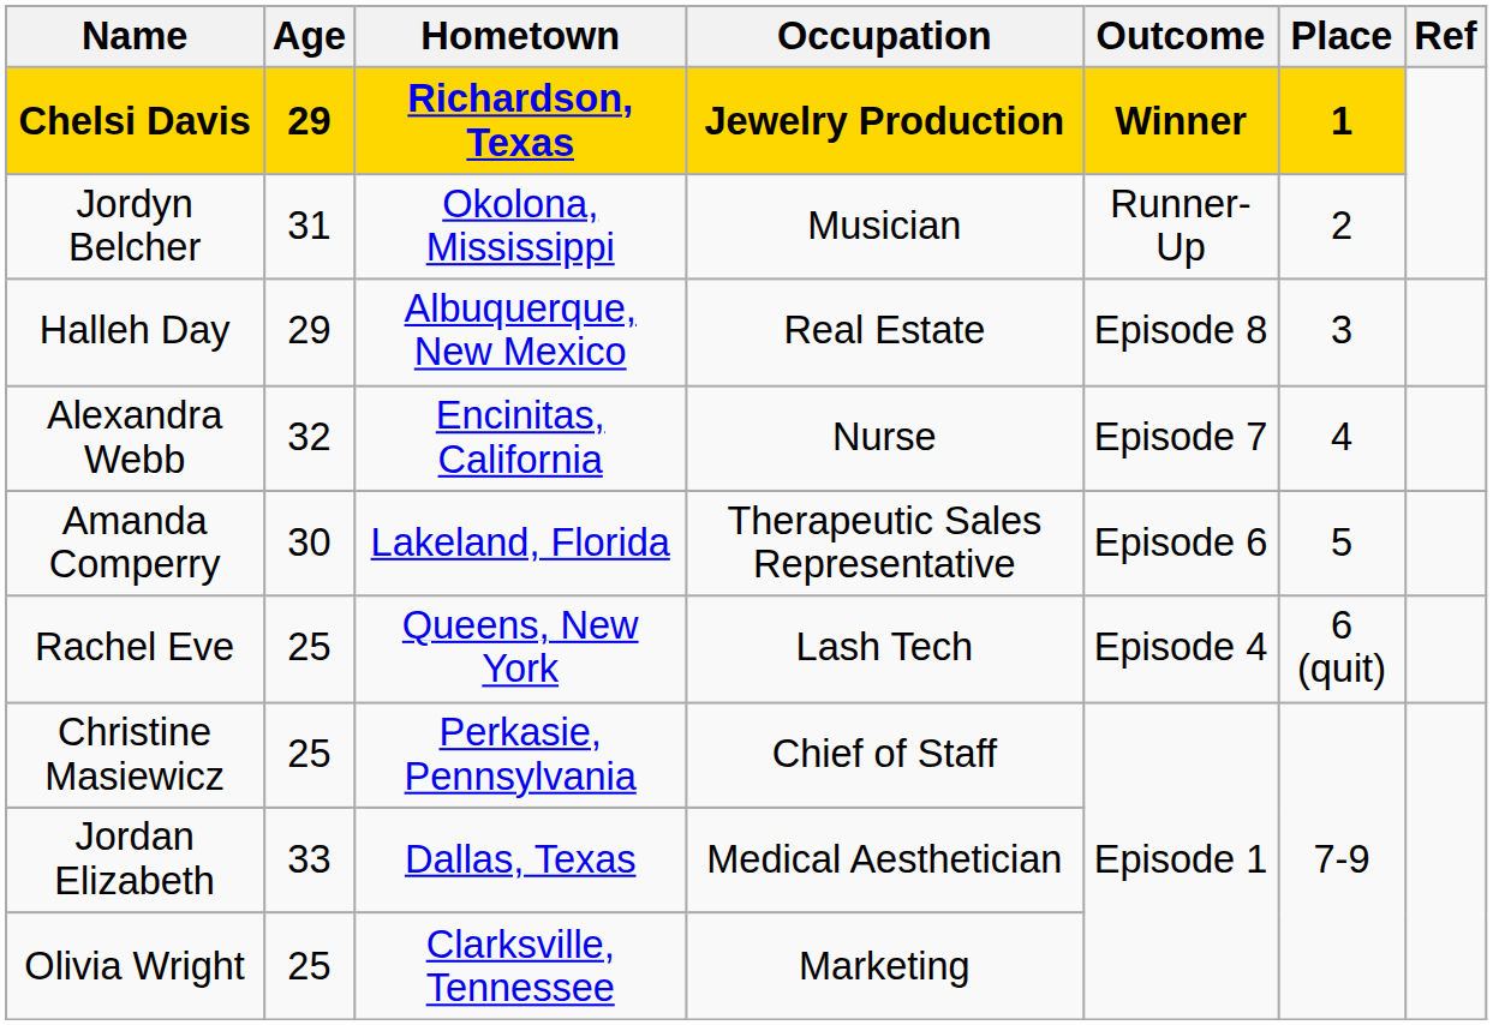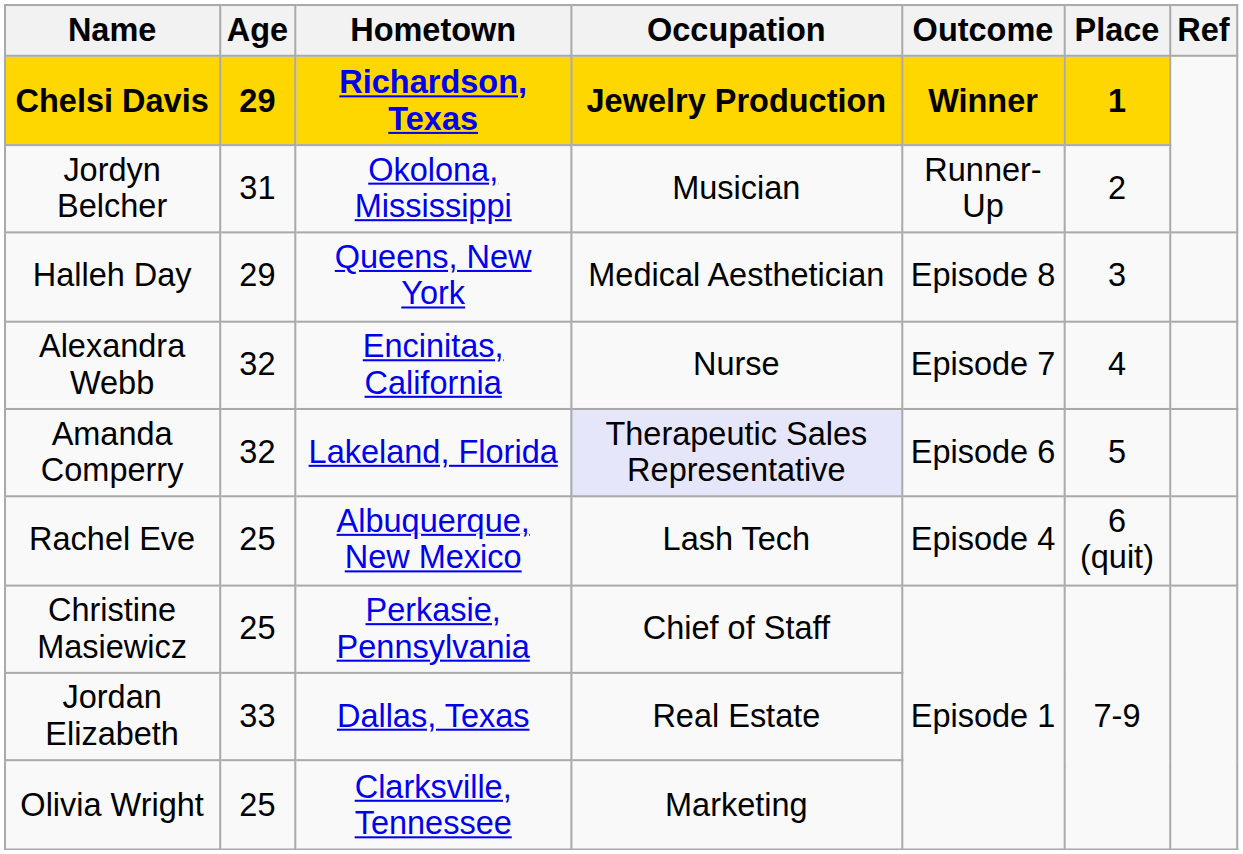Halleh Day | Hometown: Albuquerque, New Mexico -> Queens, New York
Halleh Day | Occupation: Real Estate -> Medical Aesthetician
Amanda Comperry | Age: 30 -> 32
Amanda Comperry | Occupation: no background -> lavender background
Rachel Eve | Hometown: Queens, New York -> Albuquerque, New Mexico
Jordan Elizabeth | Occupation: Medical Aesthetician -> Real Estate
